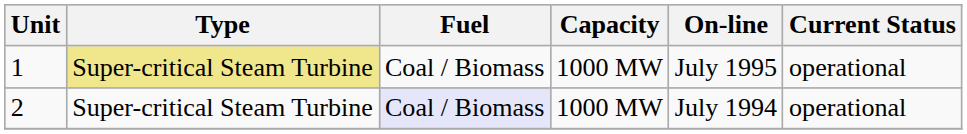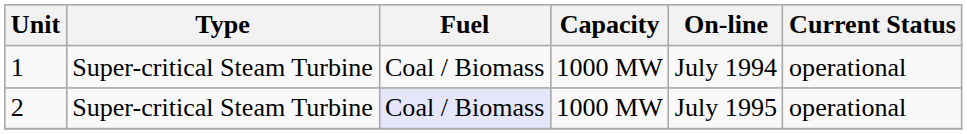1 | Type: khaki background -> no background
1 | On-line: July 1995 -> July 1994
2 | On-line: July 1994 -> July 1995
